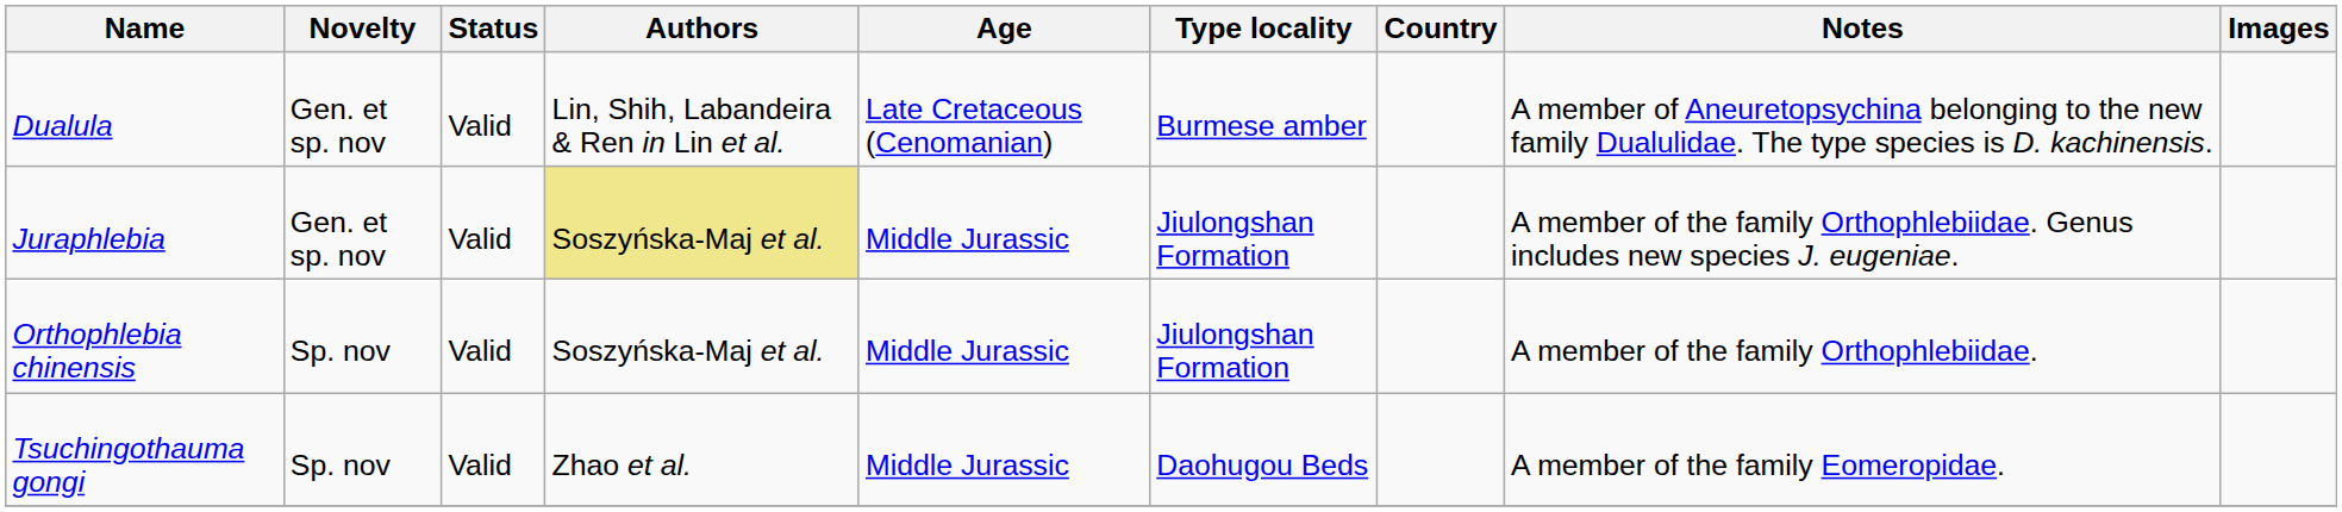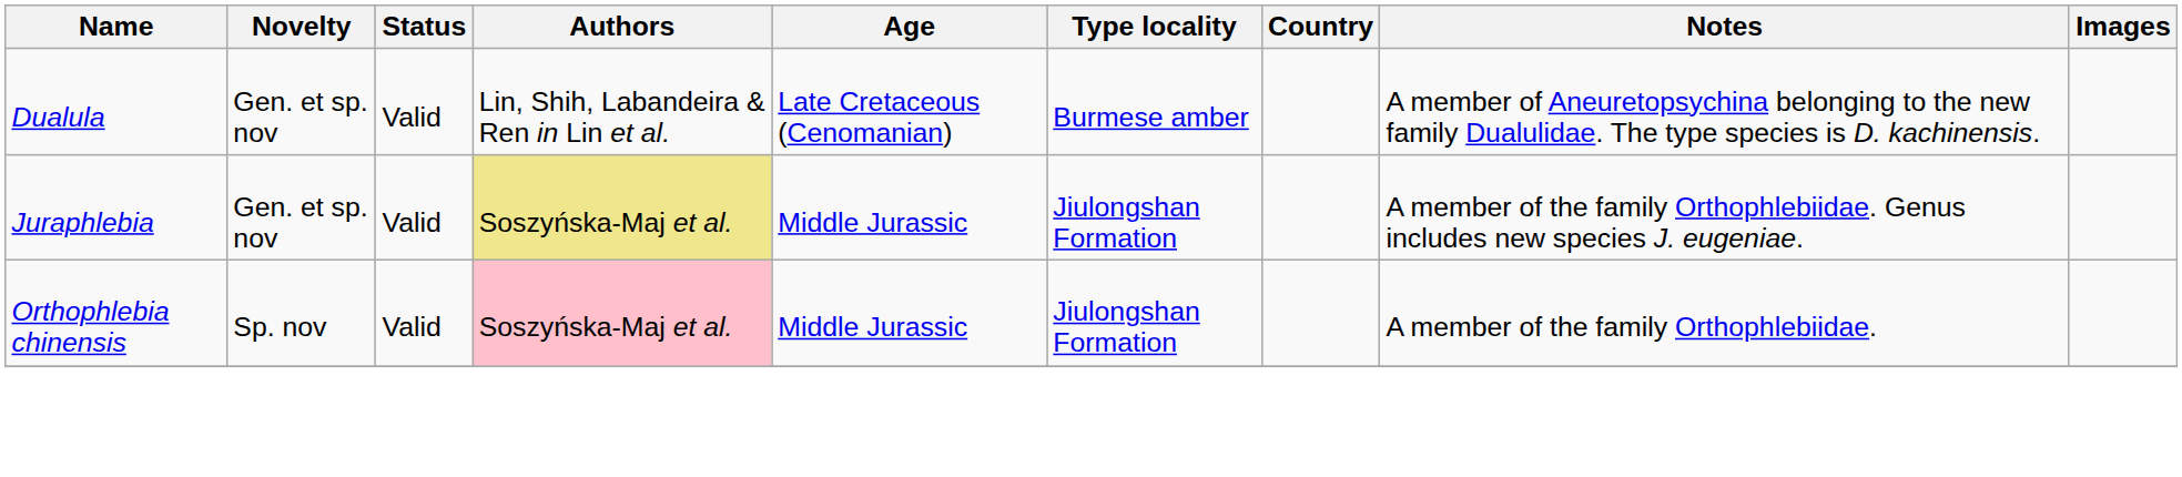Orthophlebia chinensis | Authors: no background -> pink background
- row: Tsuchingothauma gongi | Sp. nov | Valid | Zhao et al. | Middle Jurassic | Daohugou Beds | A member of the family Eomeropidae.
